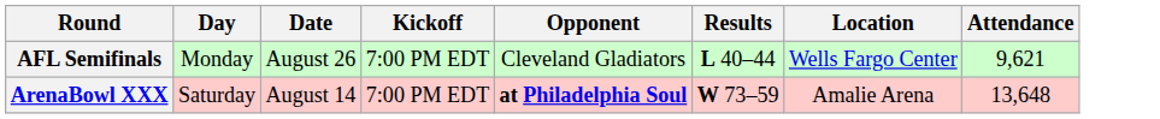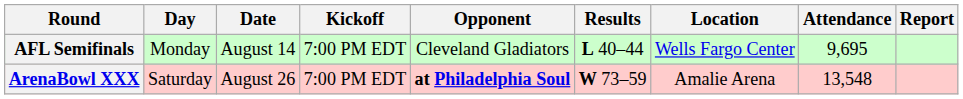+ column: Report
AFL Semifinals | Date: August 26 -> August 14
AFL Semifinals | Attendance: 9,621 -> 9,695
ArenaBowl XXX | Date: August 14 -> August 26
ArenaBowl XXX | Attendance: 13,648 -> 13,548
